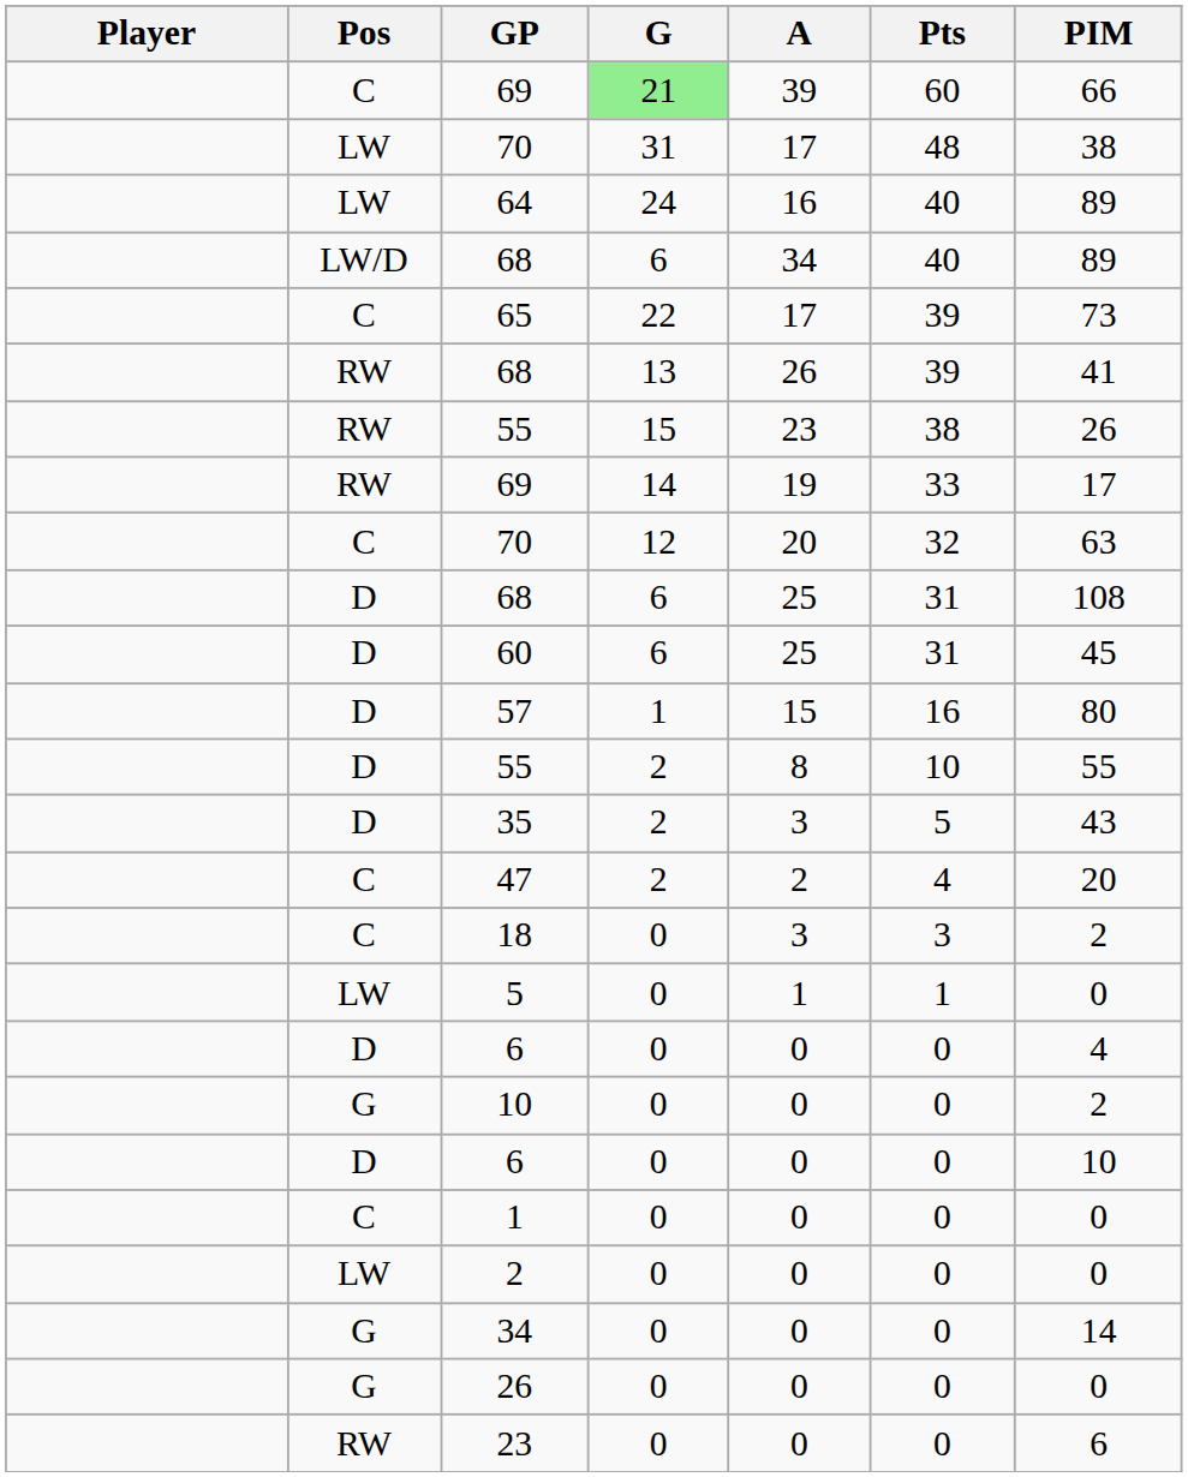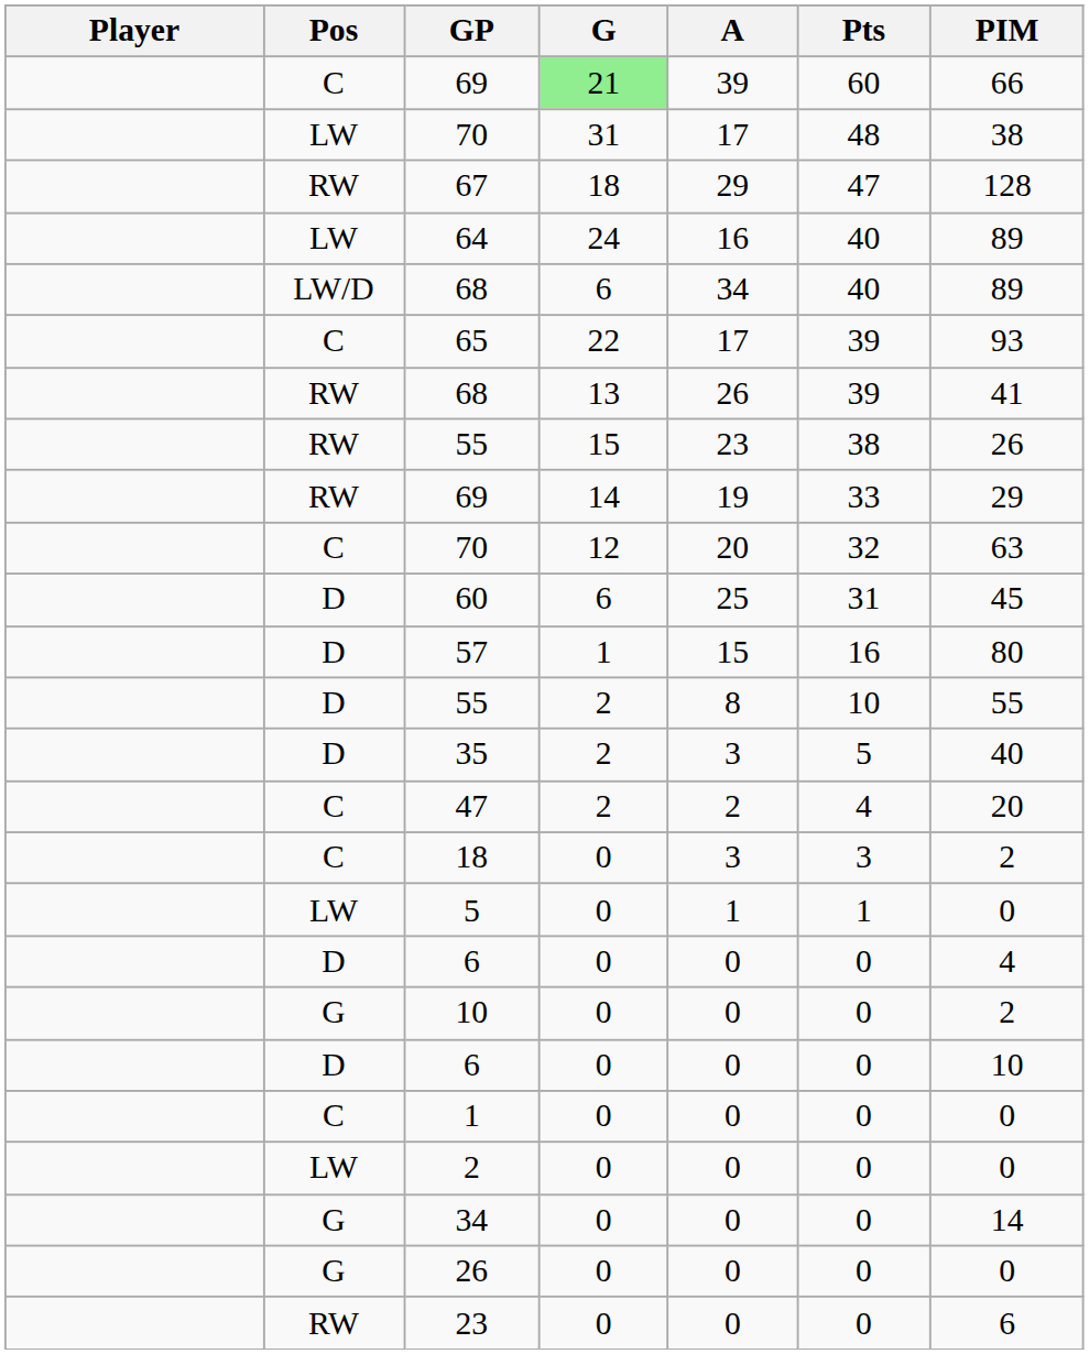+ row: RW | 67 | 18 | 29 | 47 | 128
65 | PIM: 73 -> 93
RW / 69 | PIM: 17 -> 29
- row: D | 68 | 6 | 25 | 31 | 108
35 | PIM: 43 -> 40
